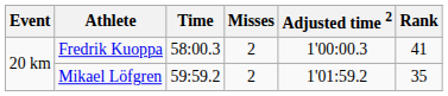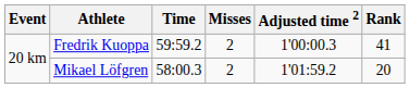Fredrik Kuoppa | Time: 58:00.3 -> 59:59.2
Mikael Löfgren | Time: 59:59.2 -> 58:00.3
Mikael Löfgren | Rank: 35 -> 20
